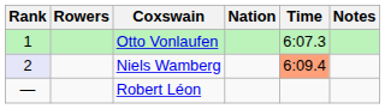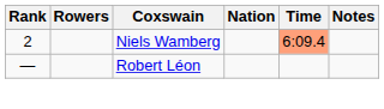- row: 1 | Otto Vonlaufen | 6:07.3
Niels Wamberg | Rank: lavender background -> no background
